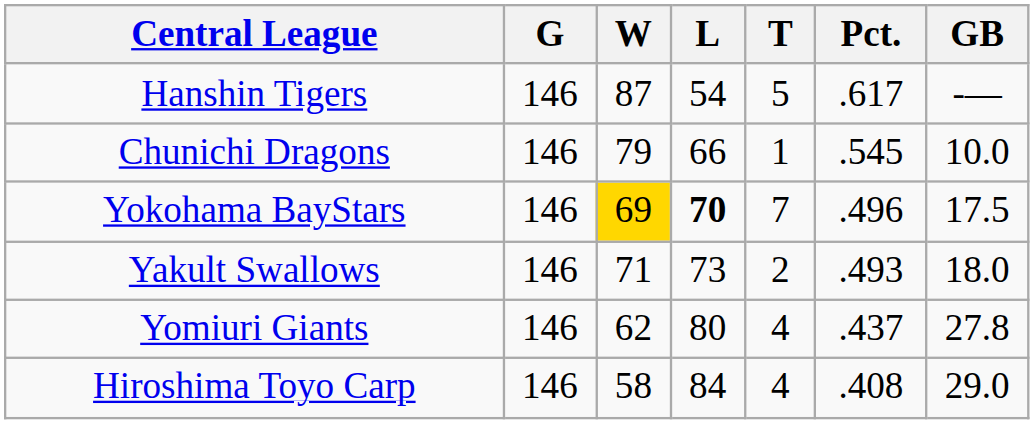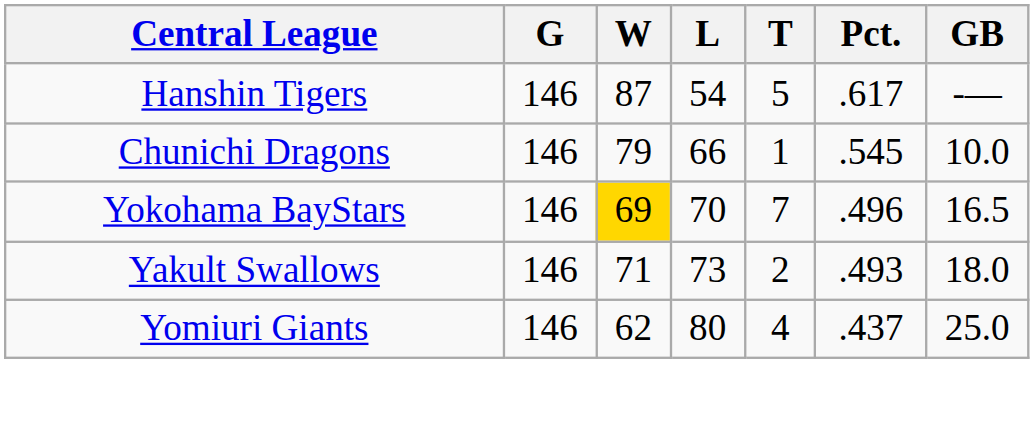Yokohama BayStars | L: bold -> normal
Yokohama BayStars | GB: 17.5 -> 16.5
Yomiuri Giants | GB: 27.8 -> 25.0
- row: Hiroshima Toyo Carp | 146 | 58 | 84 | 4 | .408 | 29.0
